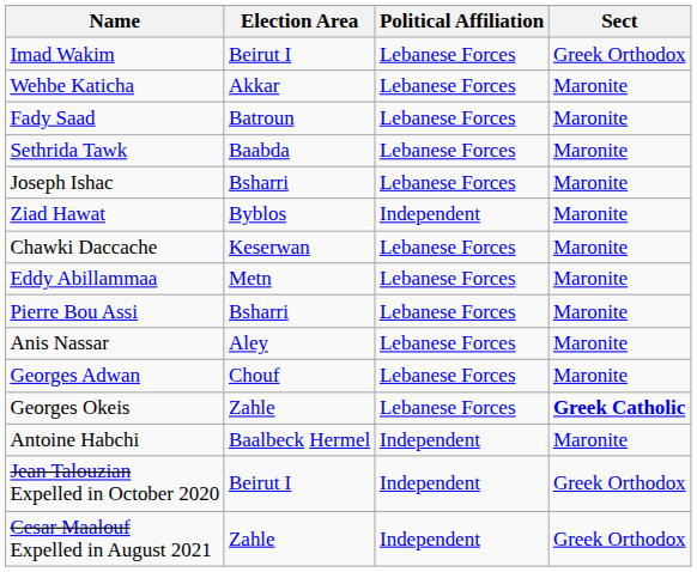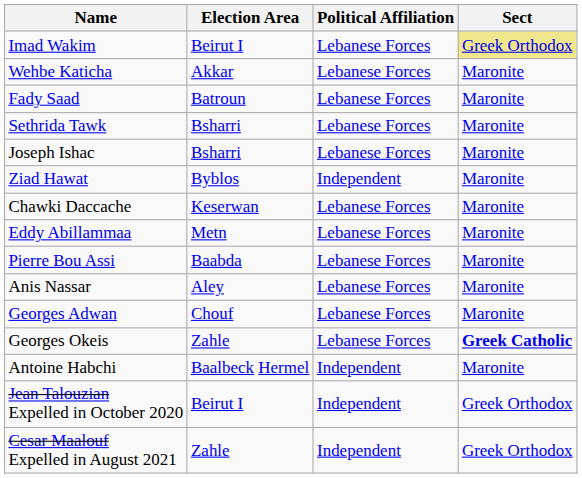Imad Wakim | Sect: no background -> khaki background
Sethrida Tawk | Election Area: Baabda -> Bsharri
Pierre Bou Assi | Election Area: Bsharri -> Baabda
